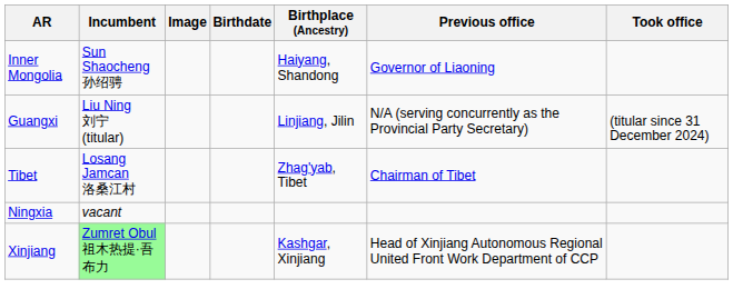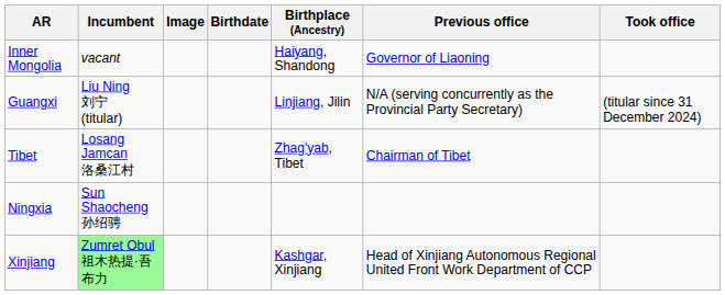Inner Mongolia | Incumbent: Sun Shaocheng 孙绍骋 -> vacant
Ningxia | Incumbent: vacant -> Sun Shaocheng 孙绍骋
